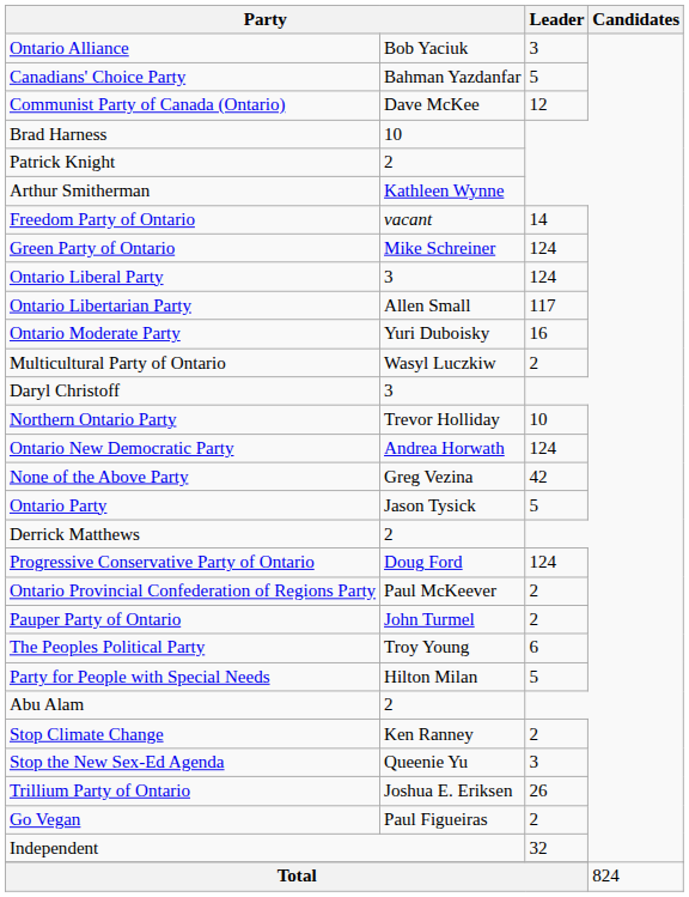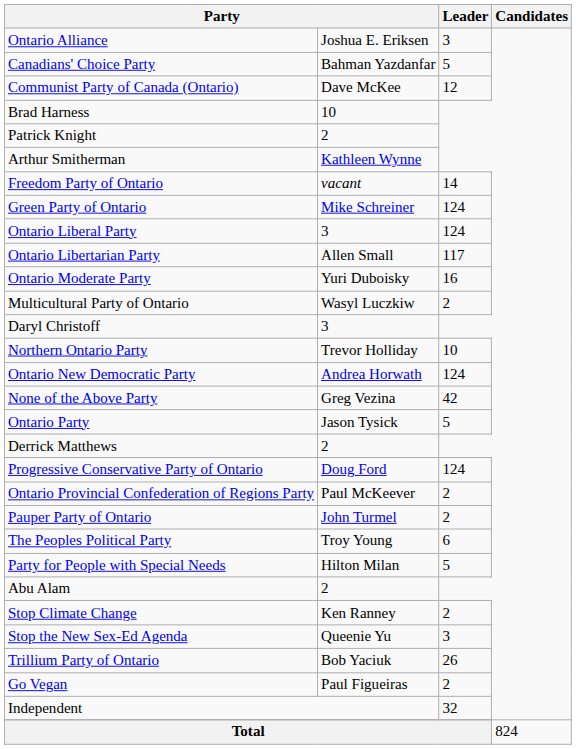Ontario Alliance | column 2: Bob Yaciuk -> Joshua E. Eriksen
Trillium Party of Ontario | column 2: Joshua E. Eriksen -> Bob Yaciuk
